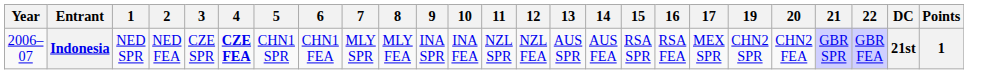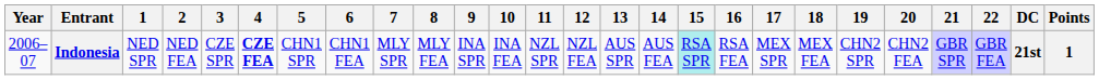+ column: 18 | MEX FEA
Indonesia | 15: no background -> paleturquoise background
